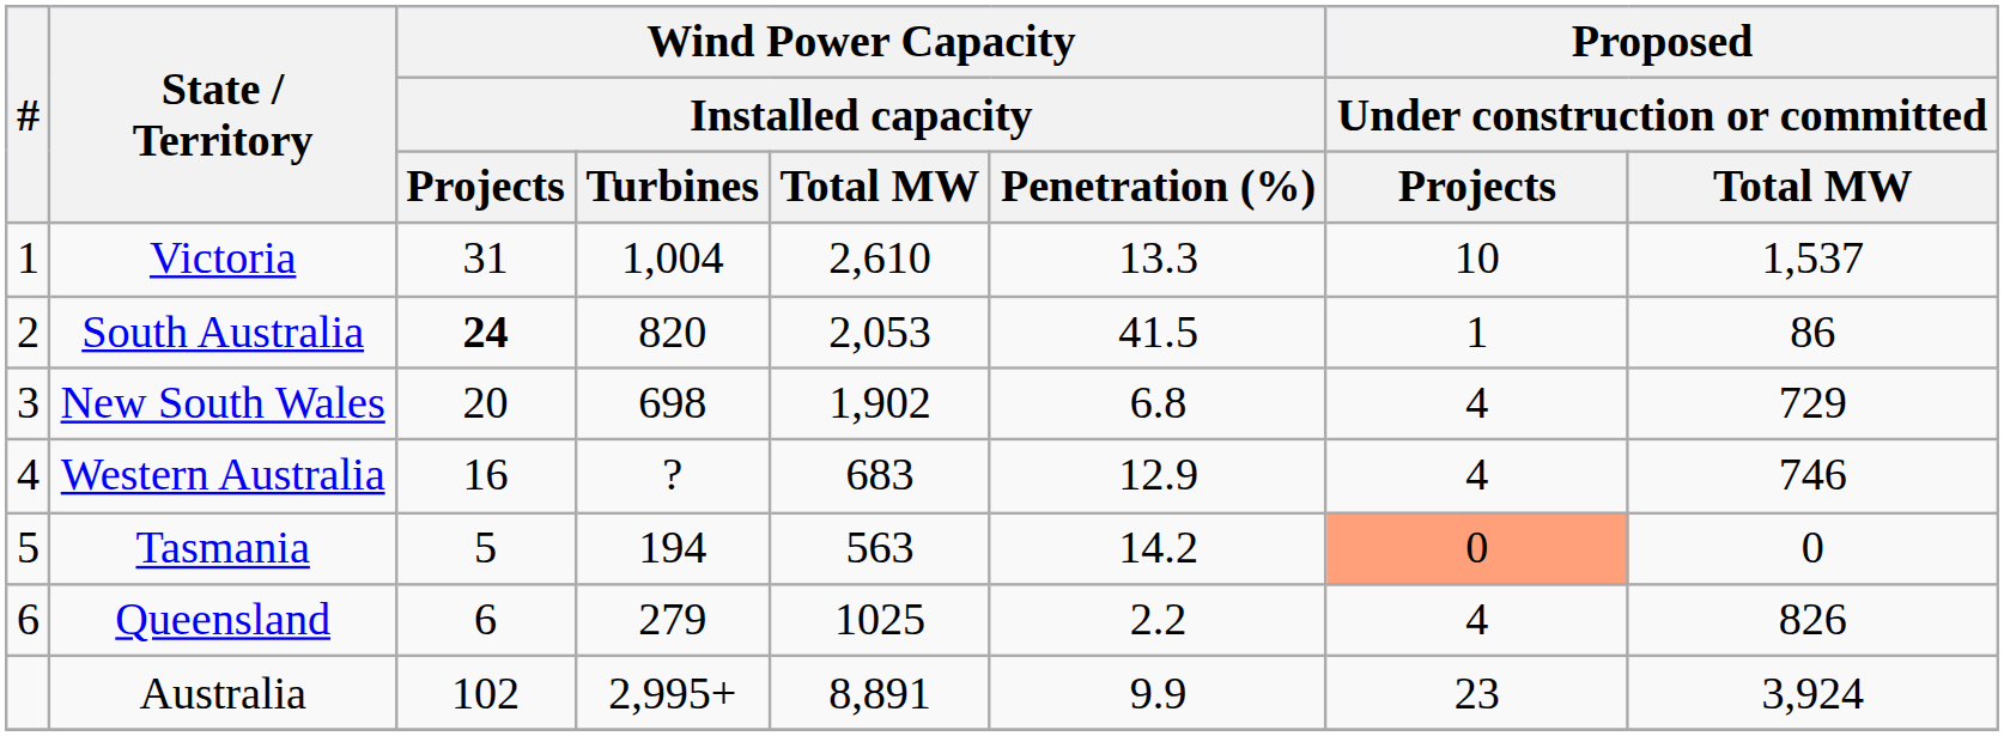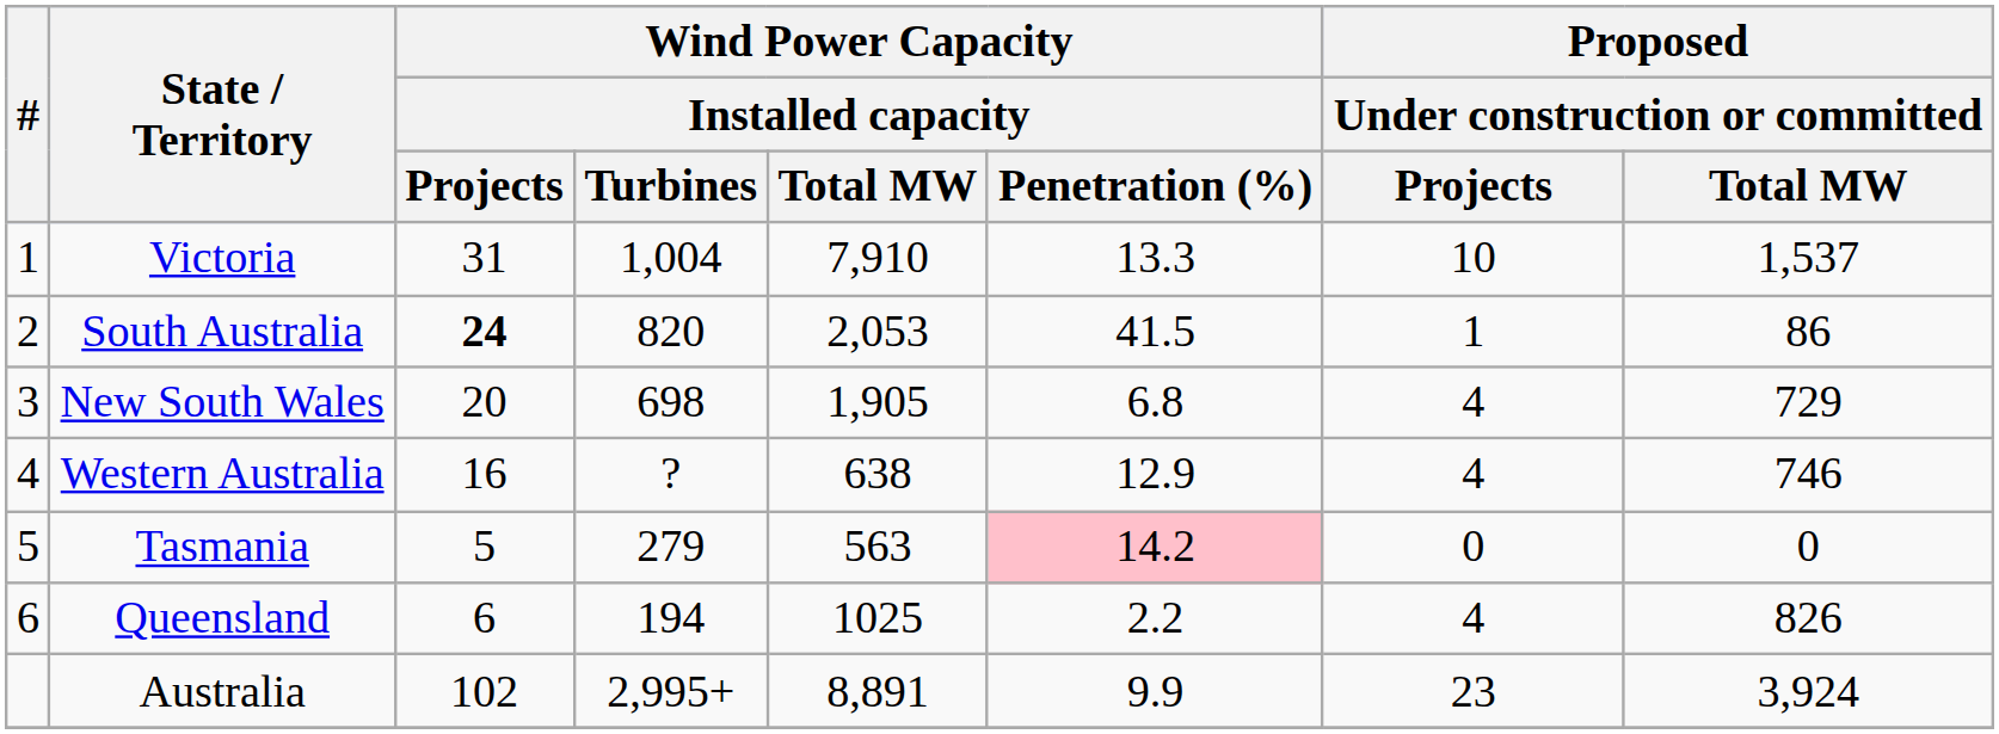Victoria | Wind Power Capacity / Installed capacity / Total MW: 2,610 -> 7,910
New South Wales | Wind Power Capacity / Installed capacity / Total MW: 1,902 -> 1,905
Western Australia | Wind Power Capacity / Installed capacity / Total MW: 683 -> 638
Tasmania | Wind Power Capacity / Installed capacity / Turbines: 194 -> 279
Tasmania | Wind Power Capacity / Installed capacity / Penetration (%): no background -> pink background
Tasmania | Proposed / Under construction or committed / Projects: lightsalmon background -> no background
Queensland | Wind Power Capacity / Installed capacity / Turbines: 279 -> 194
